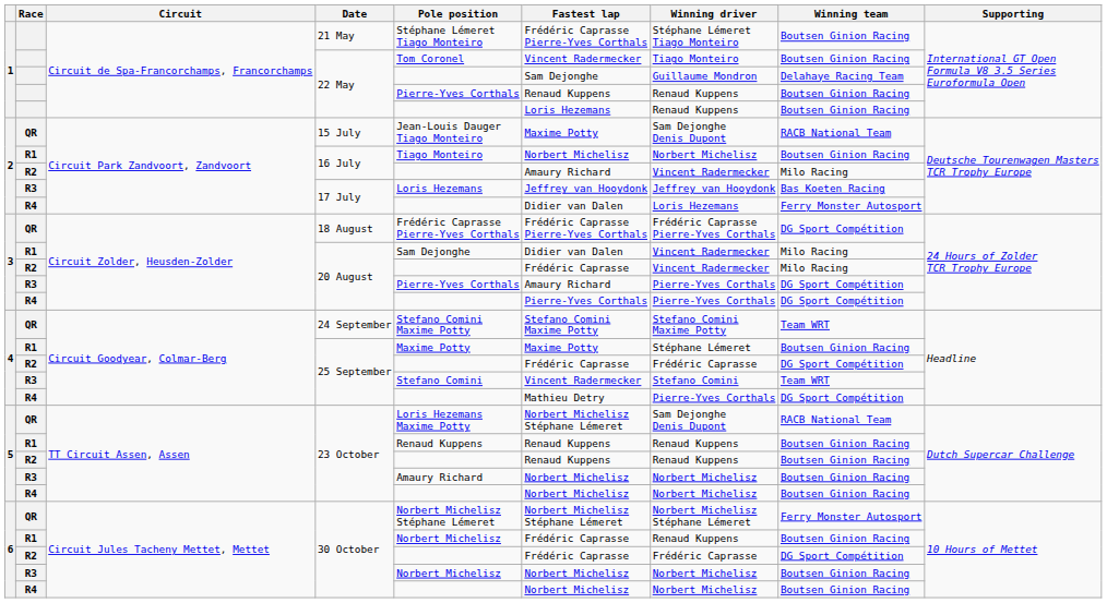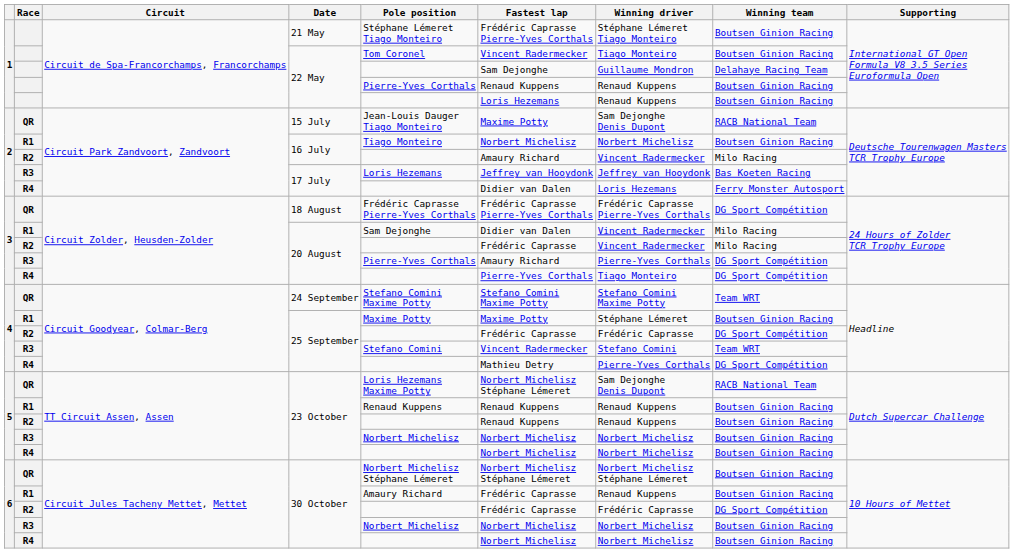R4 / 20 August | Winning driver: Pierre-Yves Corthals -> Tiago Monteiro
R3 / 23 October | Pole position: Amaury Richard -> Norbert Michelisz
QR / 30 October | Winning team: Ferry Monster Autosport -> Boutsen Ginion Racing
R1 / 30 October | Pole position: Norbert Michelisz -> Amaury Richard
